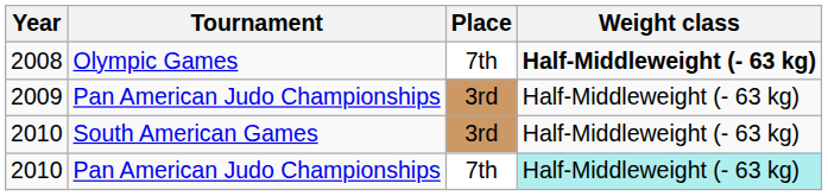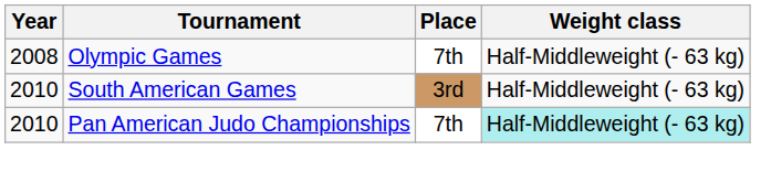2008 | Weight class: bold -> normal
- row: 2009 | Pan American Judo Championships | 3rd | Half-Middleweight (- 63 kg)
